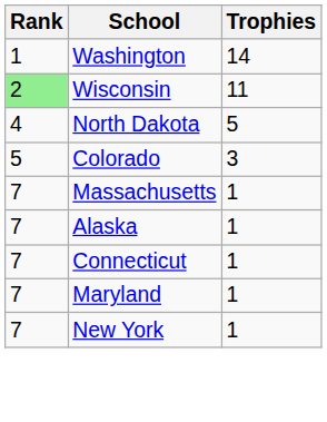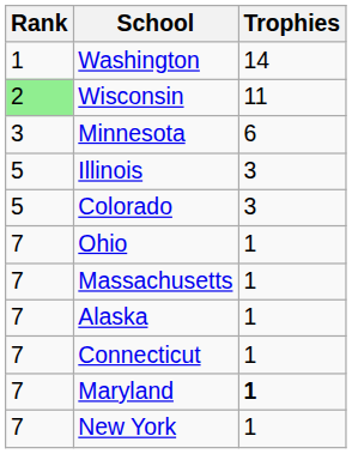+ row: 3 | Minnesota | 6
- row: 4 | North Dakota | 5
+ row: 5 | Illinois | 3
+ row: 7 | Ohio | 1
Maryland | Trophies: normal -> bold
